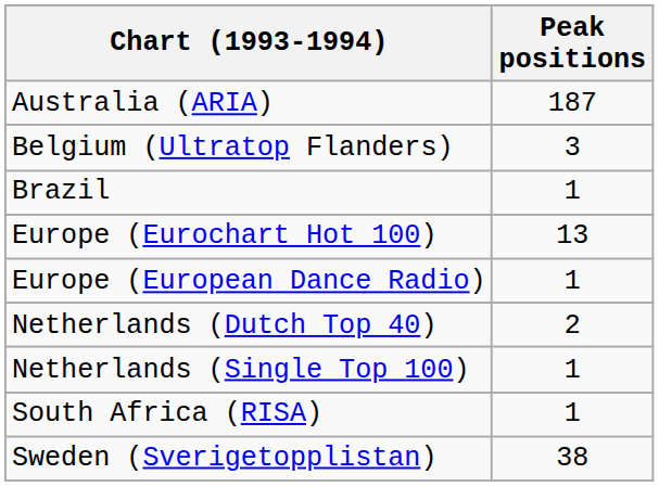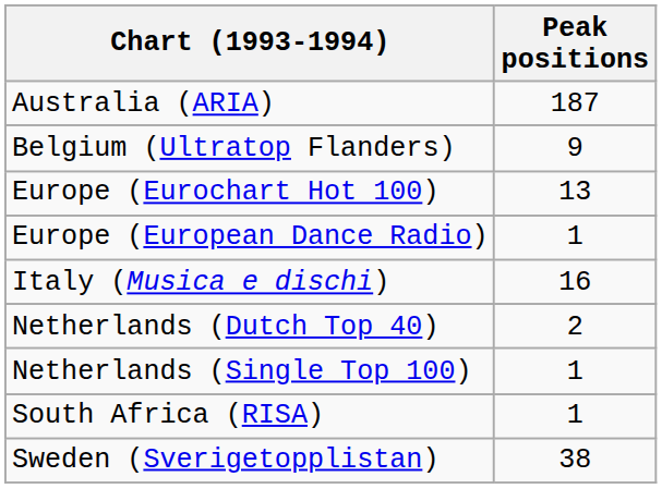Belgium (Ultratop Flanders) | Peak positions: 3 -> 9
- row: Brazil | 1
+ row: Italy (Musica e dischi) | 16
